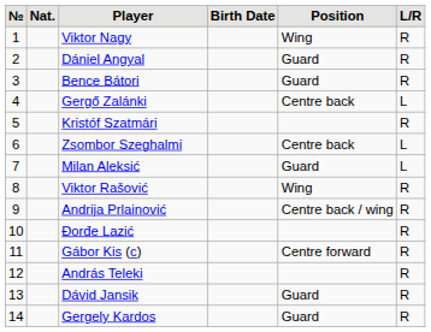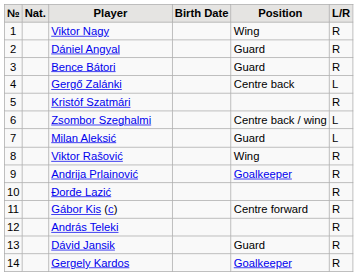Zsombor Szeghalmi | Position: Centre back -> Centre back / wing
Andrija Prlainović | Position: Centre back / wing -> Goalkeeper
Gergely Kardos | Position: Guard -> Goalkeeper
